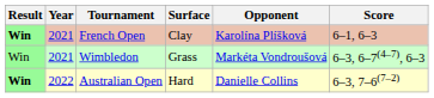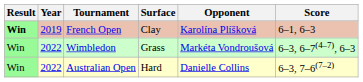French Open | Year: 2021 -> 2019
Wimbledon | Year: 2021 -> 2022
Australian Open | Result: bold -> normal
